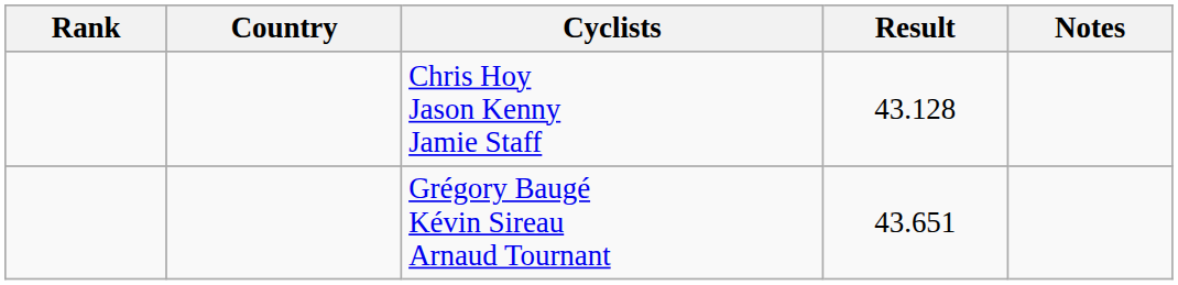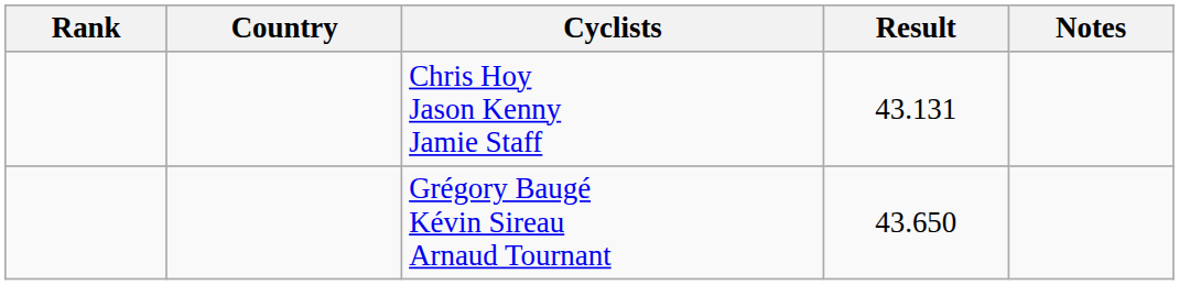Chris Hoy Jason Kenny Jamie Staff | Result: 43.128 -> 43.131
Grégory Baugé Kévin Sireau Arnaud Tournant | Result: 43.651 -> 43.650
